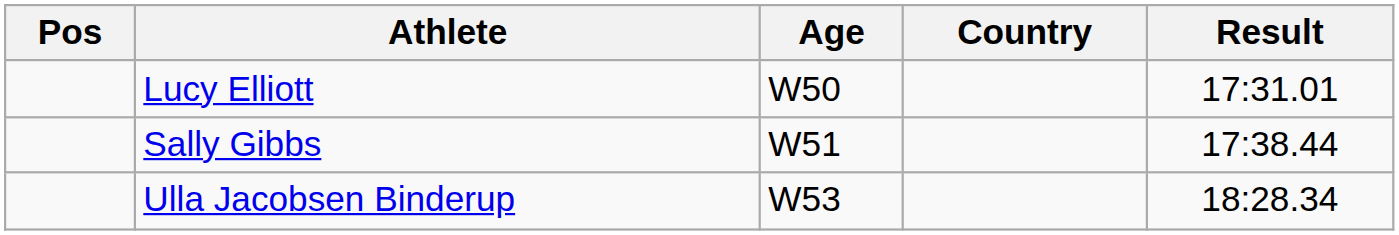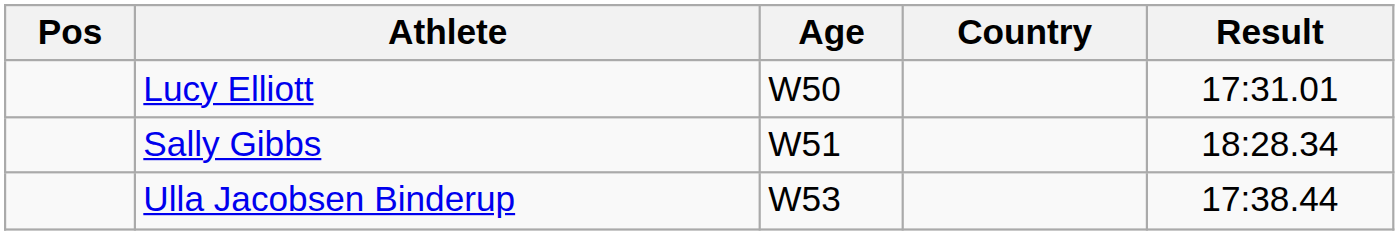Sally Gibbs | Result: 17:38.44 -> 18:28.34
Ulla Jacobsen Binderup | Result: 18:28.34 -> 17:38.44
